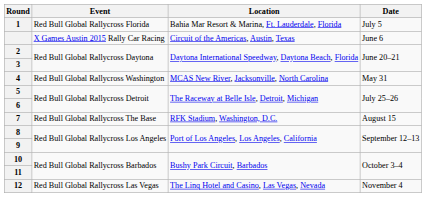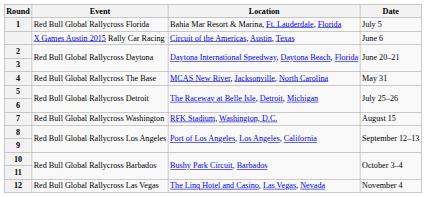4 | Event: Red Bull Global Rallycross Washington -> Red Bull Global Rallycross The Base
7 | Event: Red Bull Global Rallycross The Base -> Red Bull Global Rallycross Washington
